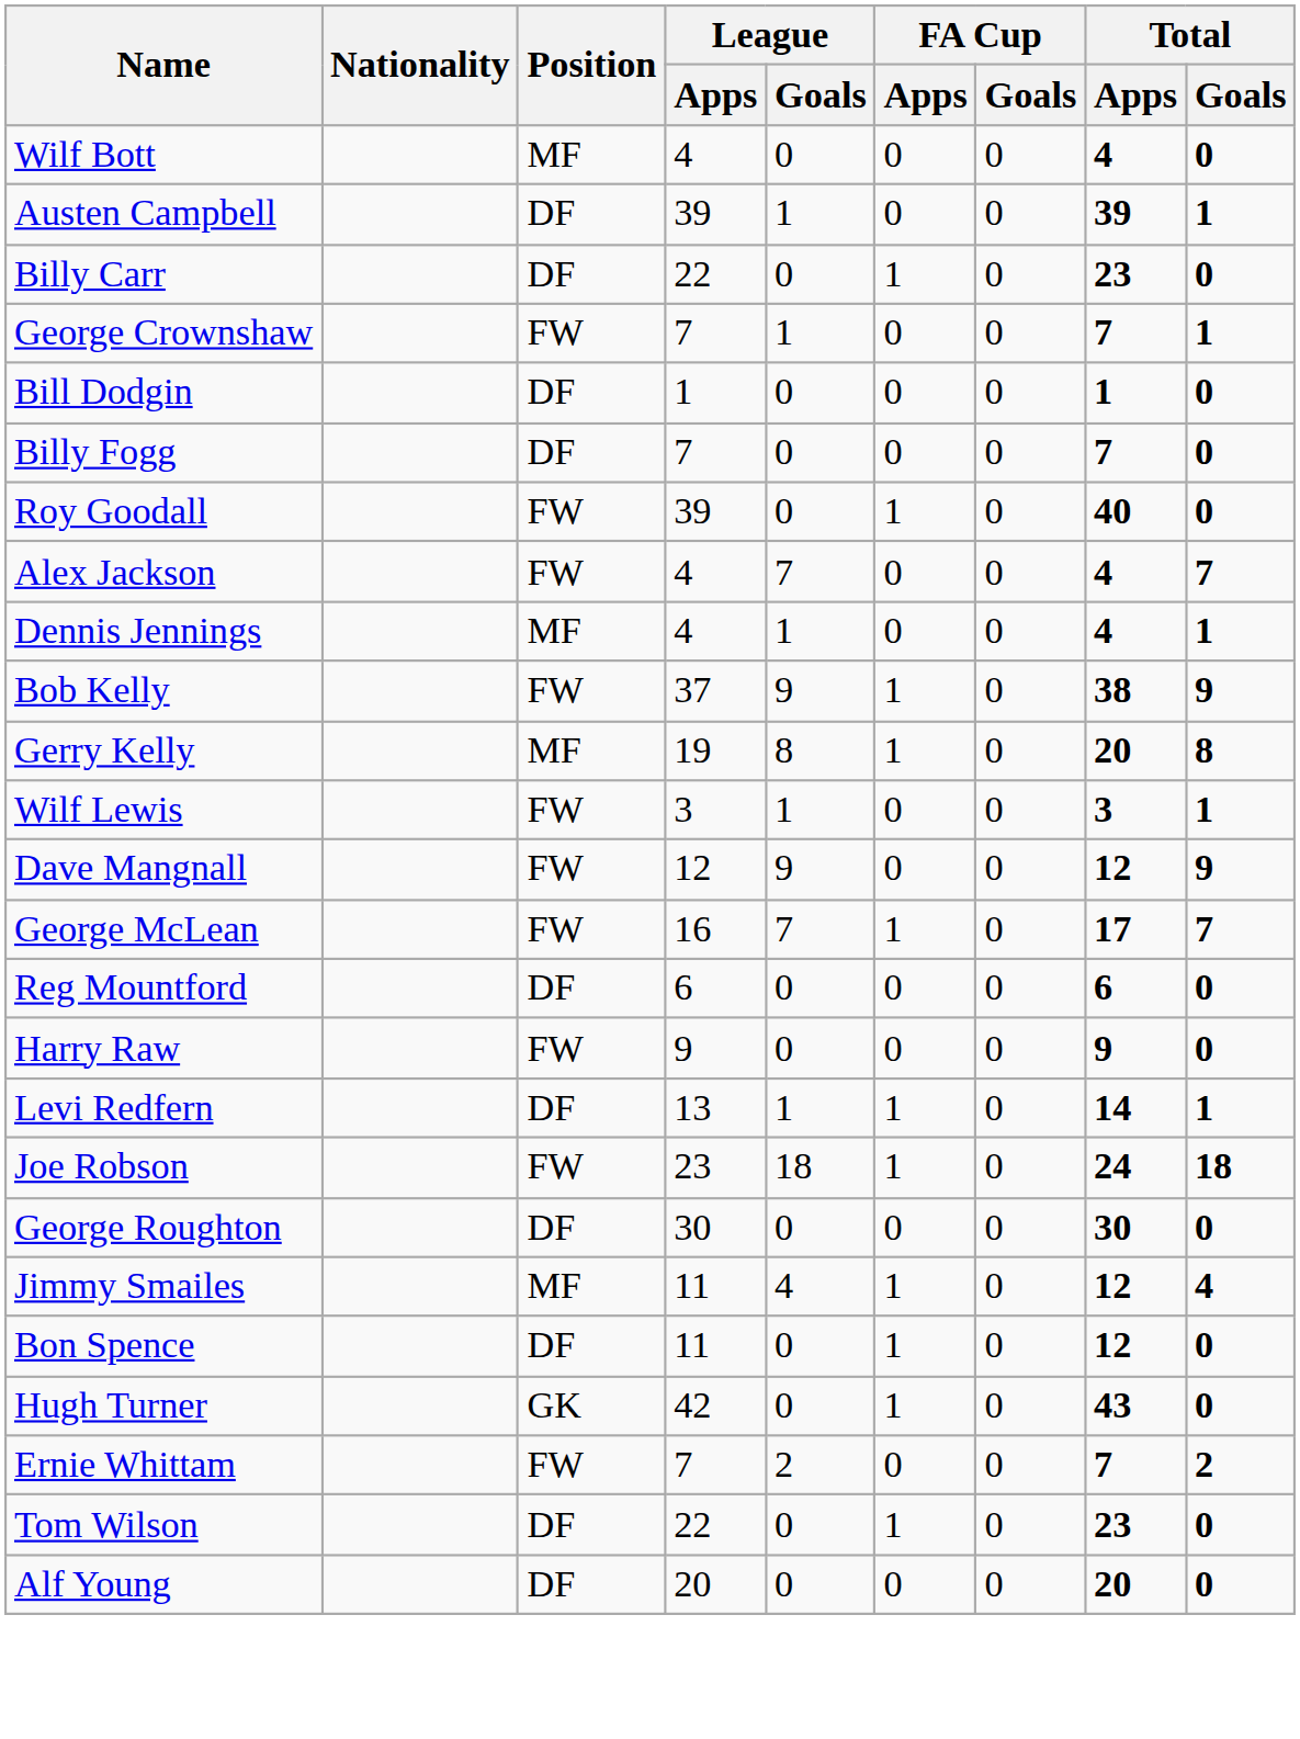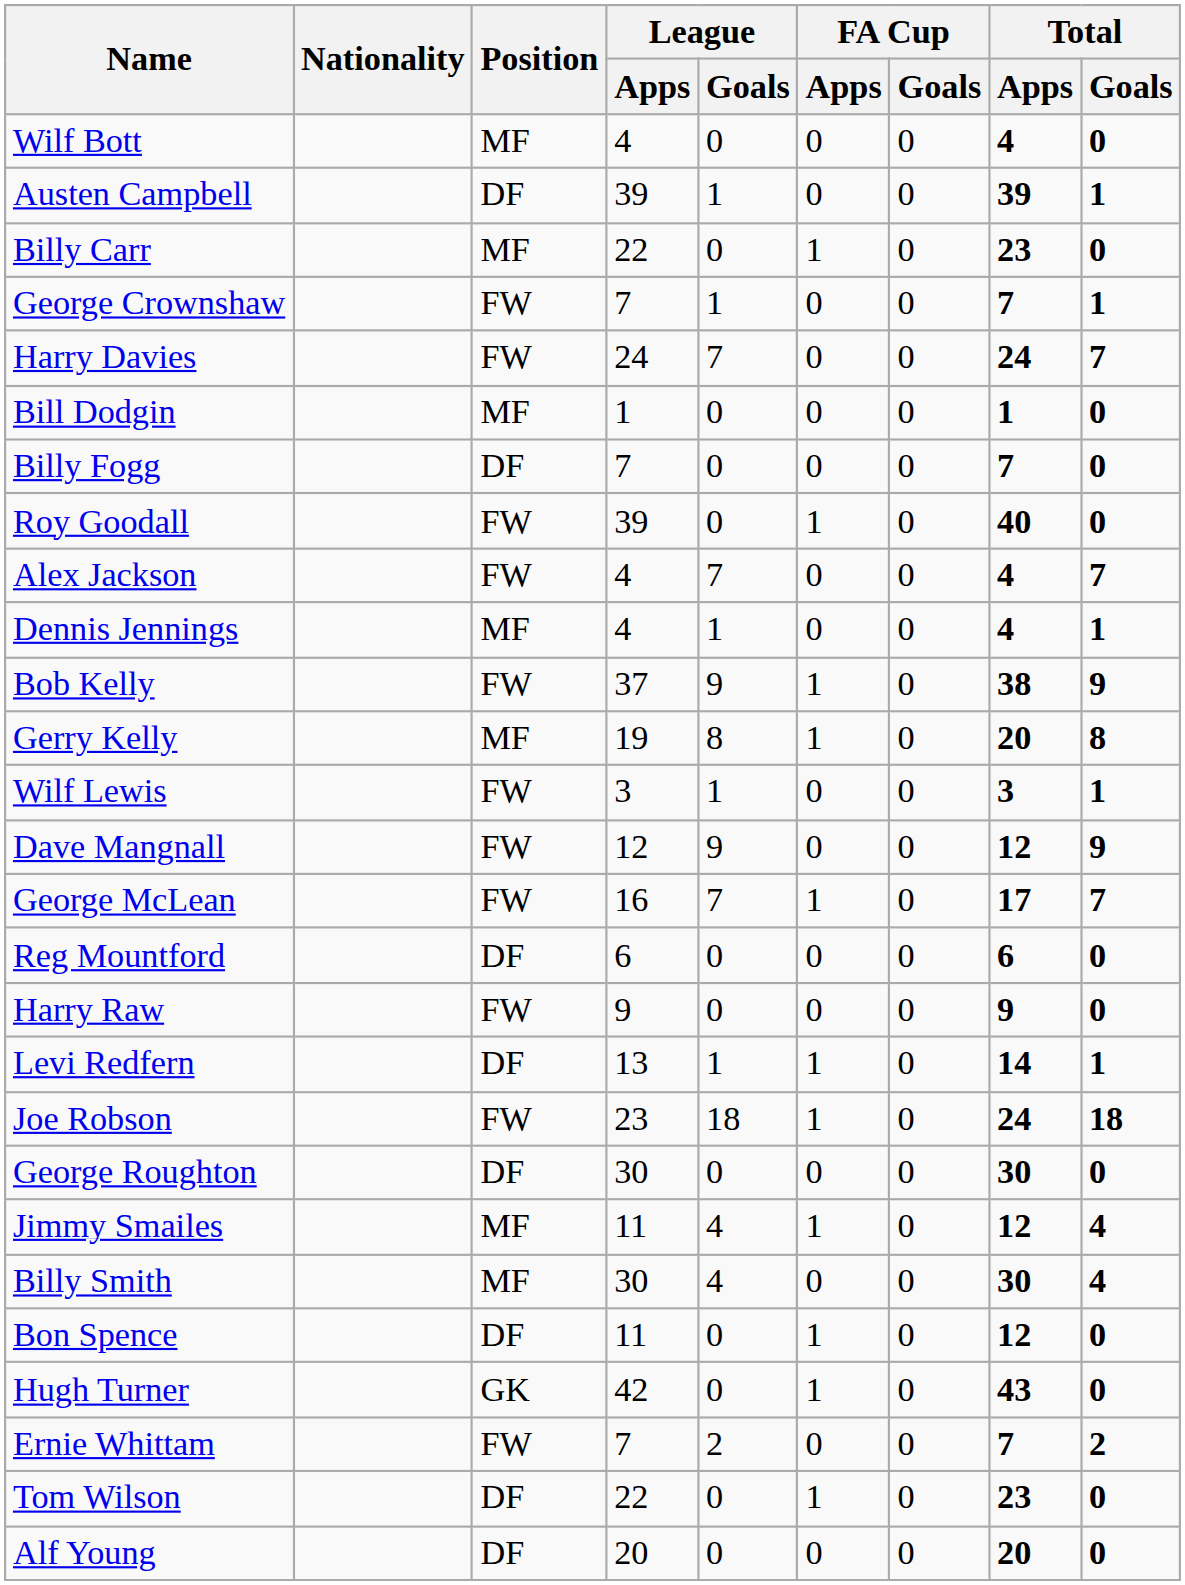Billy Carr | Position: DF -> MF
+ row: Harry Davies | FW | 24 | 7 | 0 | 0 | 24 | 7
Bill Dodgin | Position: DF -> MF
+ row: Billy Smith | MF | 30 | 4 | 0 | 0 | 30 | 4
